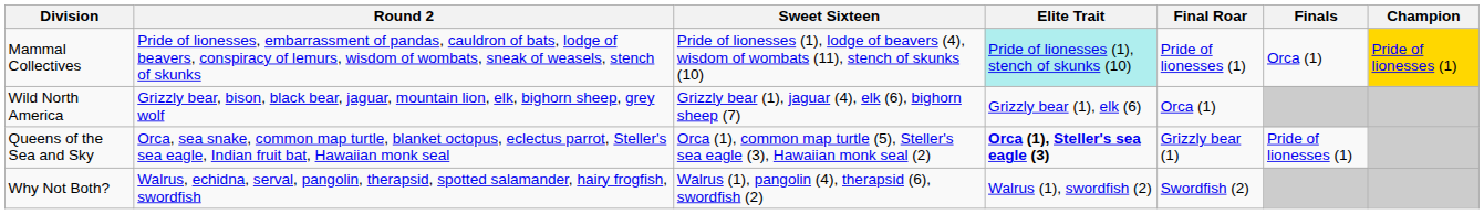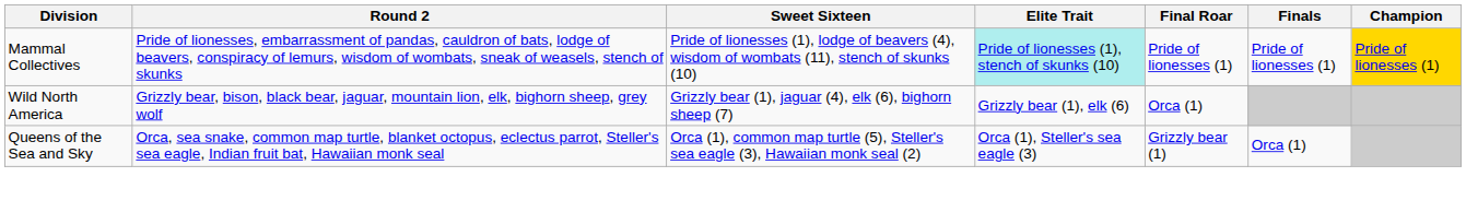Mammal Collectives | Finals: Orca (1) -> Pride of lionesses (1)
Queens of the Sea and Sky | Elite Trait: bold -> normal
Queens of the Sea and Sky | Finals: Pride of lionesses (1) -> Orca (1)
- row: Why Not Both? | Walrus, echidna, serval, pangolin, therapsid, spotted salamander, hairy frogfish, swordfish | Walrus (1), pangolin (4), therapsid (6), swordfish (2) | Walrus (1), swordfish (2) | Swordfish (2)
